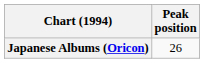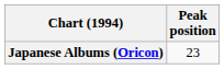Japanese Albums (Oricon) | Peak position: 26 -> 23
